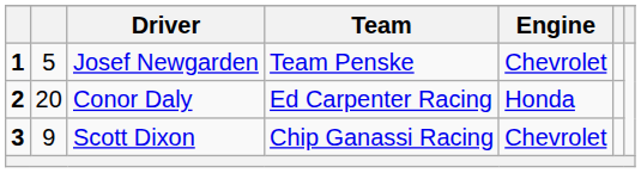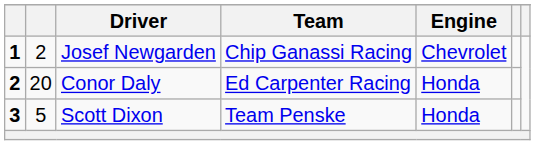Josef Newgarden | column 2: 5 -> 2
Josef Newgarden | Team: Team Penske -> Chip Ganassi Racing
Scott Dixon | column 2: 9 -> 5
Scott Dixon | Team: Chip Ganassi Racing -> Team Penske
Scott Dixon | Engine: Chevrolet -> Honda
